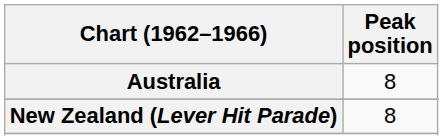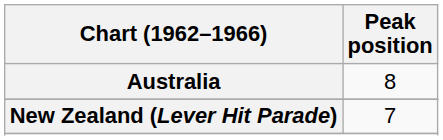New Zealand (Lever Hit Parade) | Peak position: 8 -> 7
